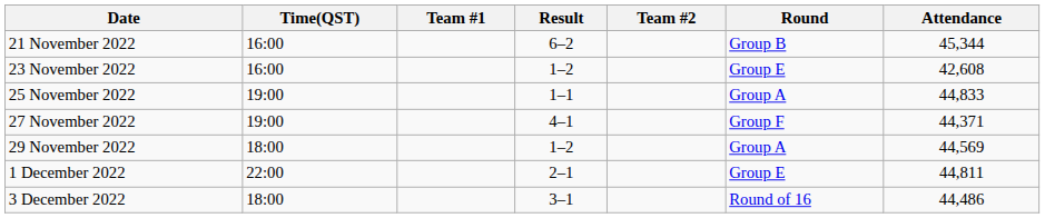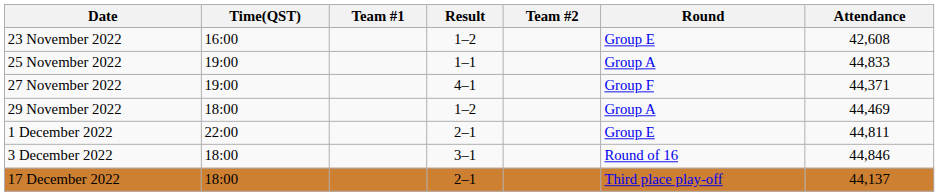- row: 21 November 2022 | 16:00 | 6–2 | Group B | 45,344
29 November 2022 | Attendance: 44,569 -> 44,469
3 December 2022 | Attendance: 44,486 -> 44,846
+ row: 17 December 2022 | 18:00 | 2–1 | Third place play-off | 44,137
